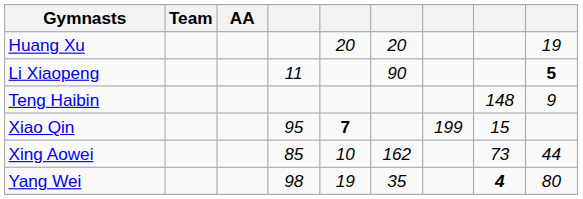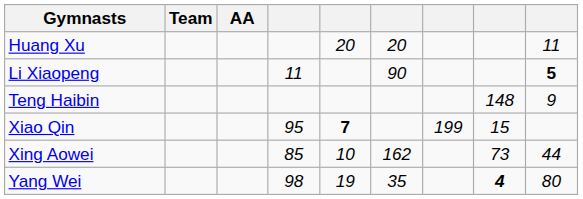Huang Xu | column 9: 19 -> 11
